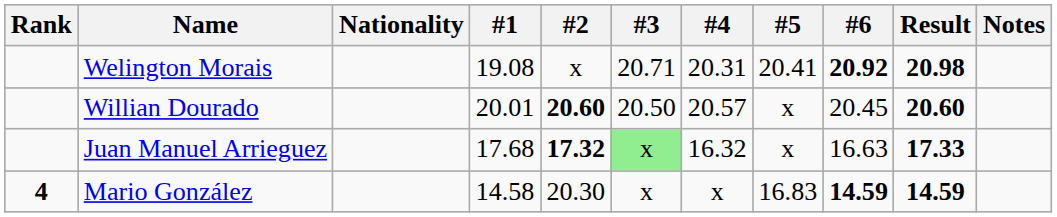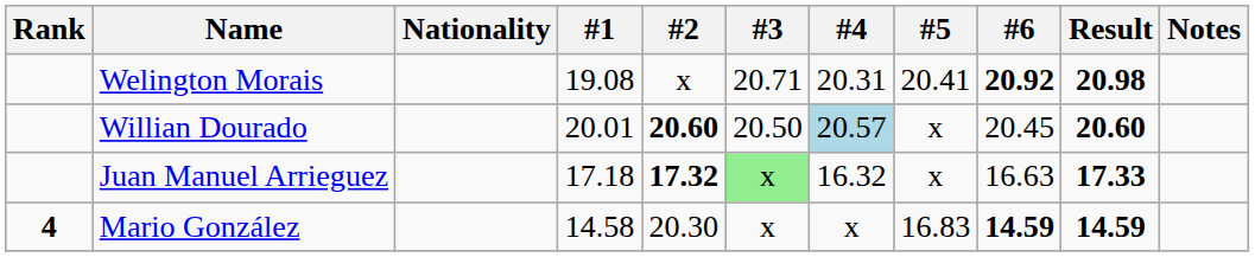Willian Dourado | #4: no background -> lightblue background
Juan Manuel Arrieguez | #1: 17.68 -> 17.18
